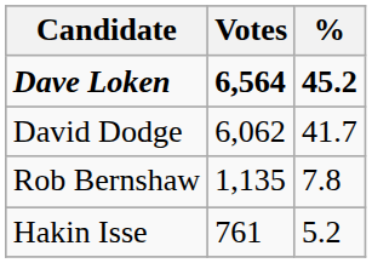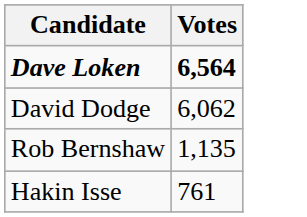- column: % | 45.2 | 41.7 | 7.8 | 5.2
